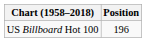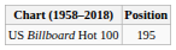US Billboard Hot 100 | Position: 196 -> 195
